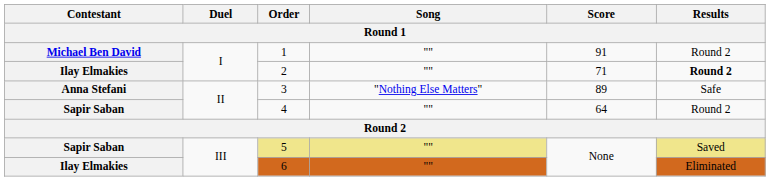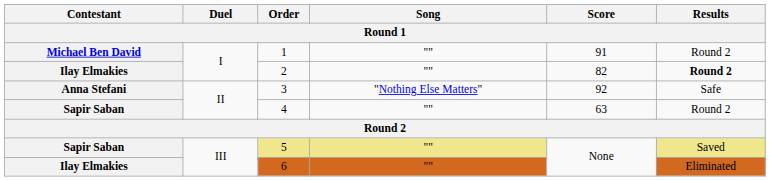2 | Score: 71 -> 82
3 | Score: 89 -> 92
4 | Score: 64 -> 63
